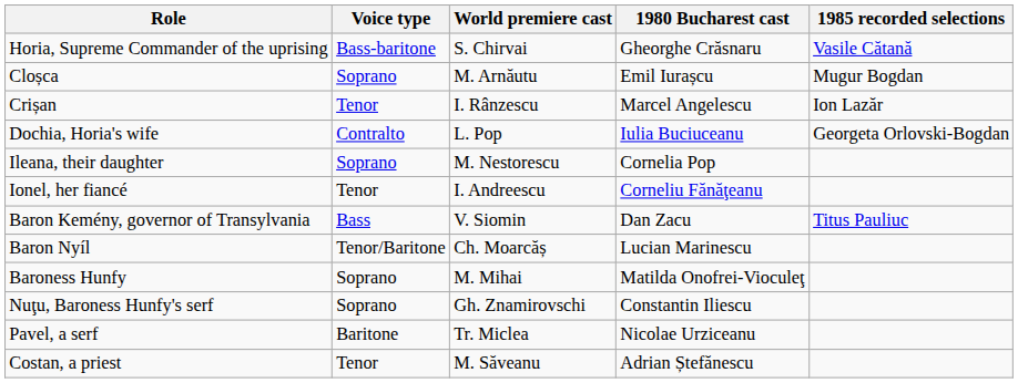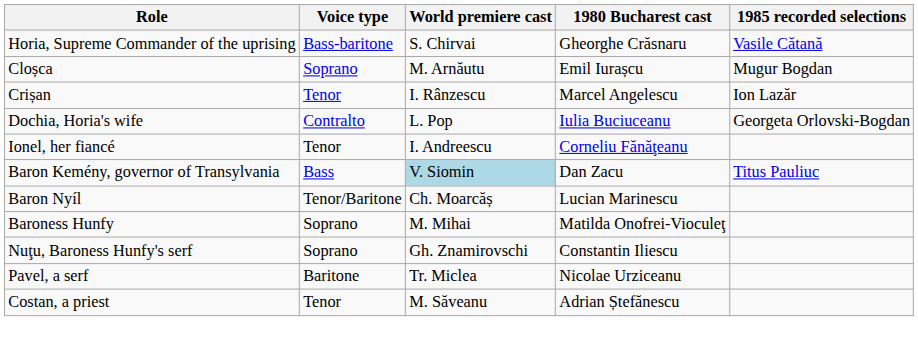- row: Ileana, their daughter | Soprano | M. Nestorescu | Cornelia Pop
Baron Kemény, governor of Transylvania | World premiere cast: no background -> lightblue background
